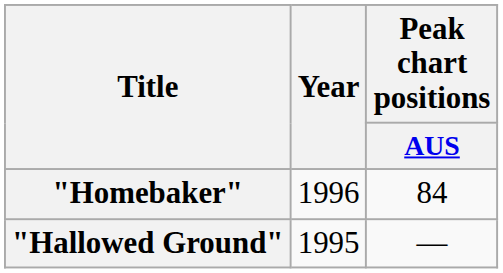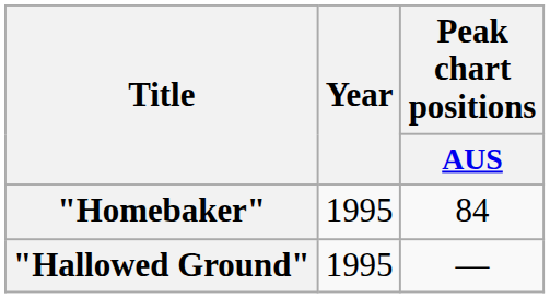"Homebaker" | Year: 1996 -> 1995
